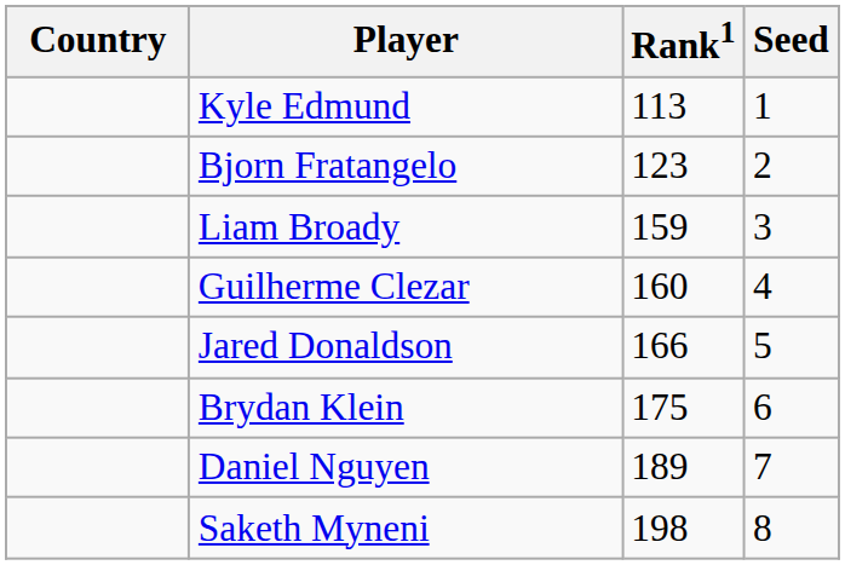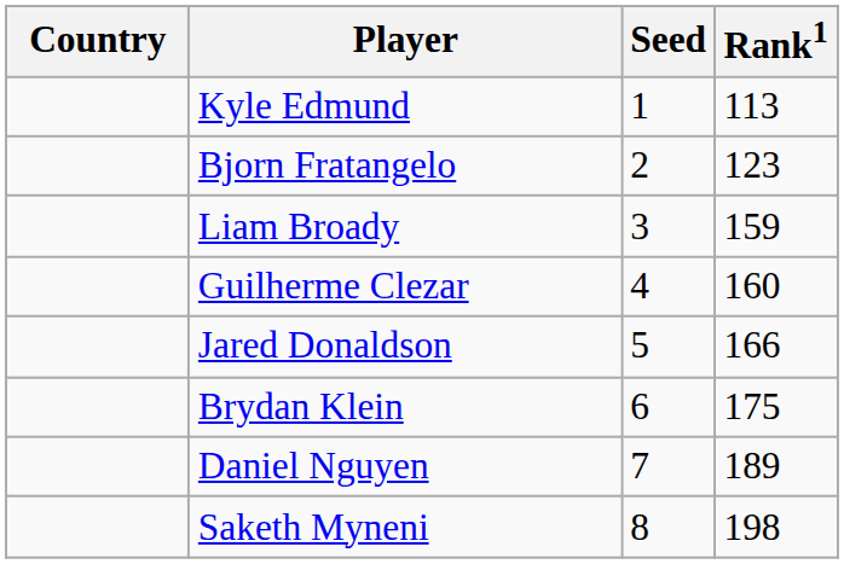columns swapped: Rank1 <-> Seed
